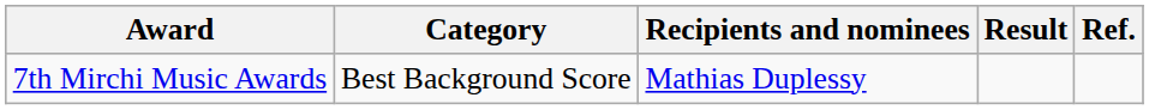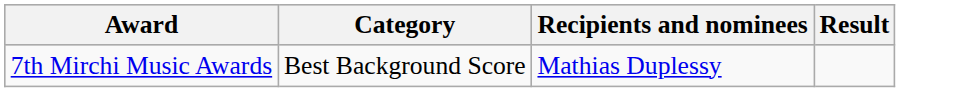- column: Ref.
